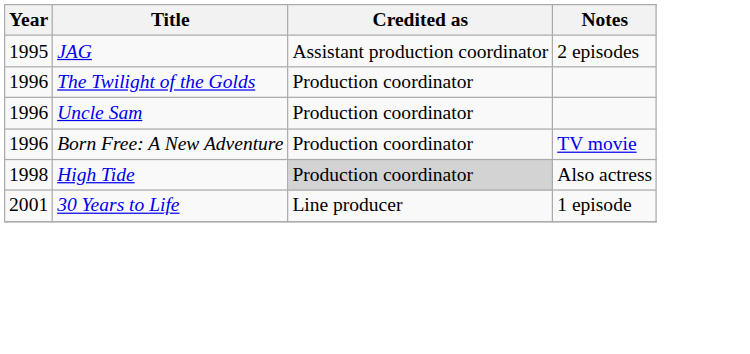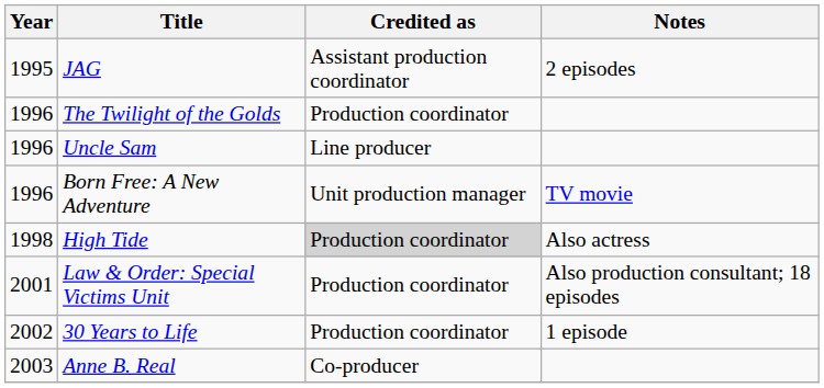Uncle Sam | Credited as: Production coordinator -> Line producer
Born Free: A New Adventure | Credited as: Production coordinator -> Unit production manager
+ row: 2001 | Law & Order: Special Victims Unit | Production coordinator | Also production consultant; 18 episodes
30 Years to Life | Year: 2001 -> 2002
30 Years to Life | Credited as: Line producer -> Production coordinator
+ row: 2003 | Anne B. Real | Co-producer
